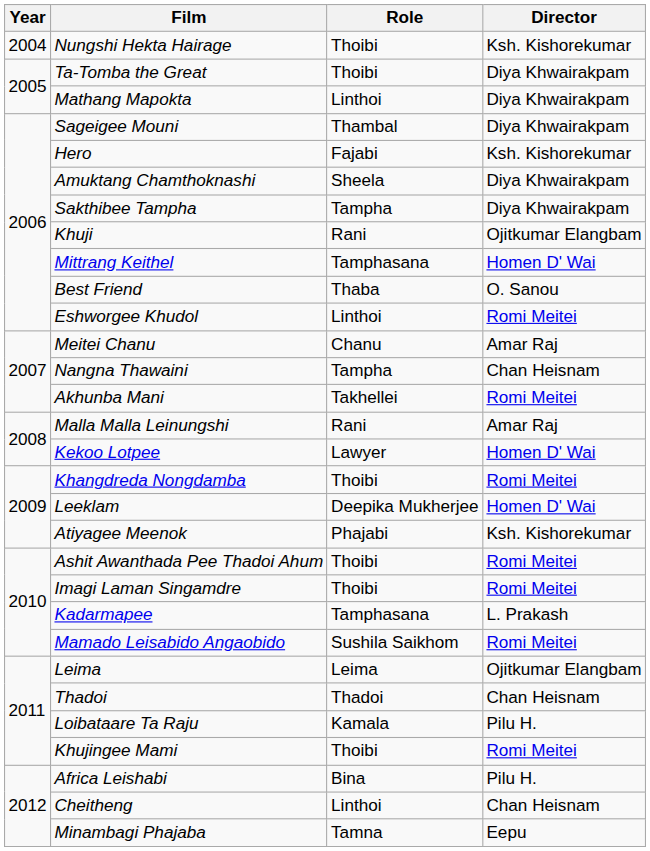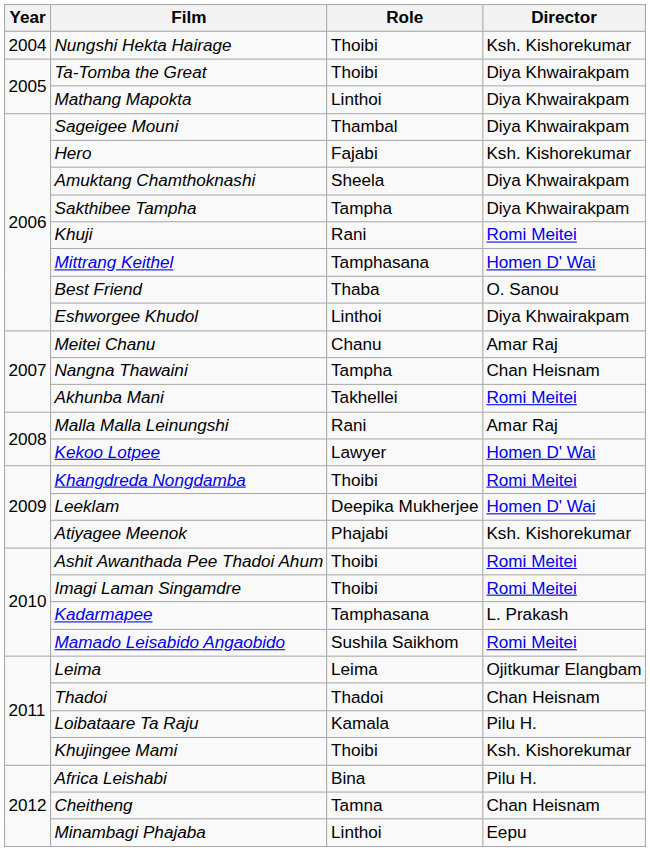Khuji | Director: Ojitkumar Elangbam -> Romi Meitei
Eshworgee Khudol | Director: Romi Meitei -> Diya Khwairakpam
Khujingee Mami | Director: Romi Meitei -> Ksh. Kishorekumar
Cheitheng | Role: Linthoi -> Tamna
Minambagi Phajaba | Role: Tamna -> Linthoi
